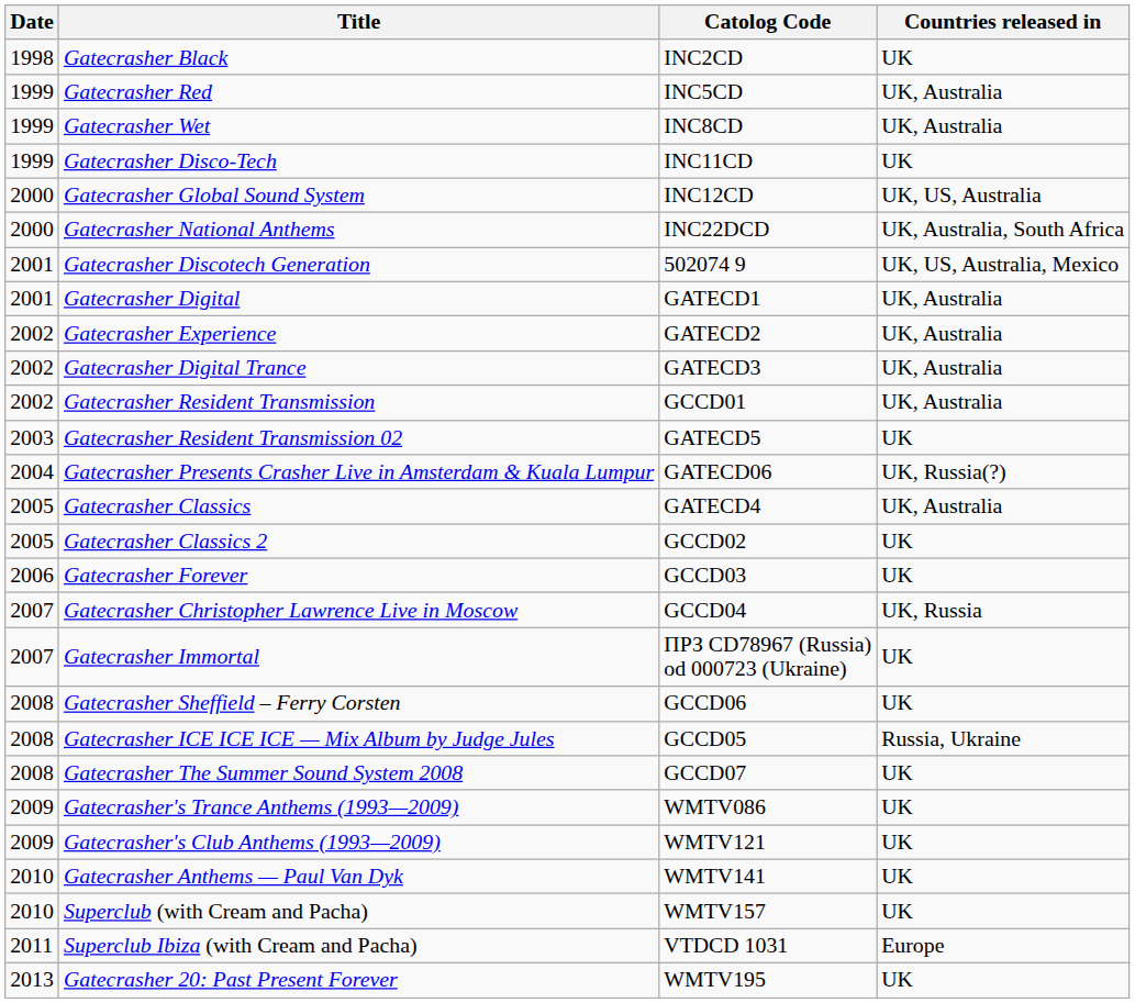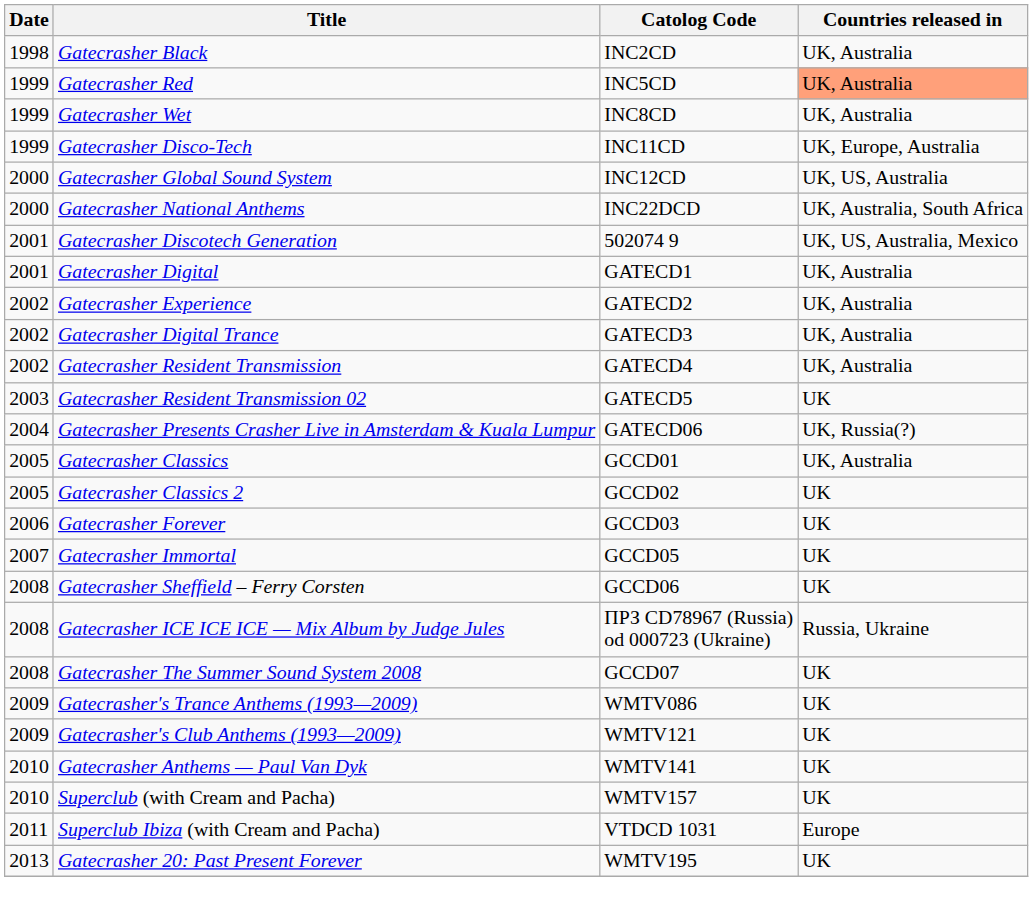Gatecrasher Black | Countries released in: UK -> UK, Australia
Gatecrasher Red | Countries released in: no background -> lightsalmon background
Gatecrasher Disco-Tech | Countries released in: UK -> UK, Europe, Australia
Gatecrasher Resident Transmission | Catolog Code: GCCD01 -> GATECD4
Gatecrasher Classics | Catolog Code: GATECD4 -> GCCD01
- row: 2007 | Gatecrasher Christopher Lawrence Live in Moscow | GCCD04 | UK, Russia
Gatecrasher Immortal | Catolog Code: ПРЗ CD78967 (Russia) od 000723 (Ukraine) -> GCCD05
Gatecrasher ICE ICE ICE — Mix Album by Judge Jules | Catolog Code: GCCD05 -> ПРЗ CD78967 (Russia) od 000723 (Ukraine)
